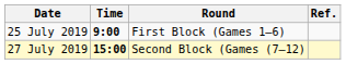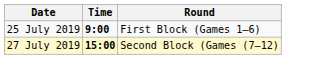- column: Ref.
